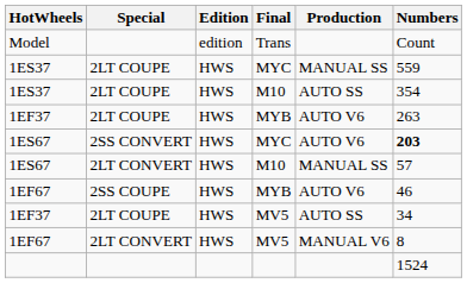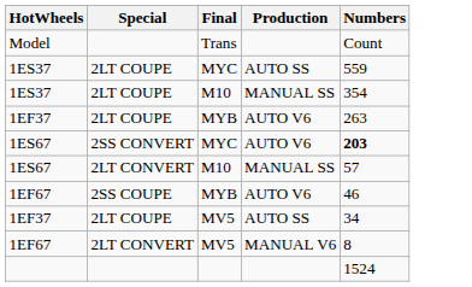- column: Edition | edition | HWS | HWS | HWS | HWS | HWS | HWS | HWS | HWS
1ES37 / MYC | Production: MANUAL SS -> AUTO SS
1ES37 / M10 | Production: AUTO SS -> MANUAL SS
